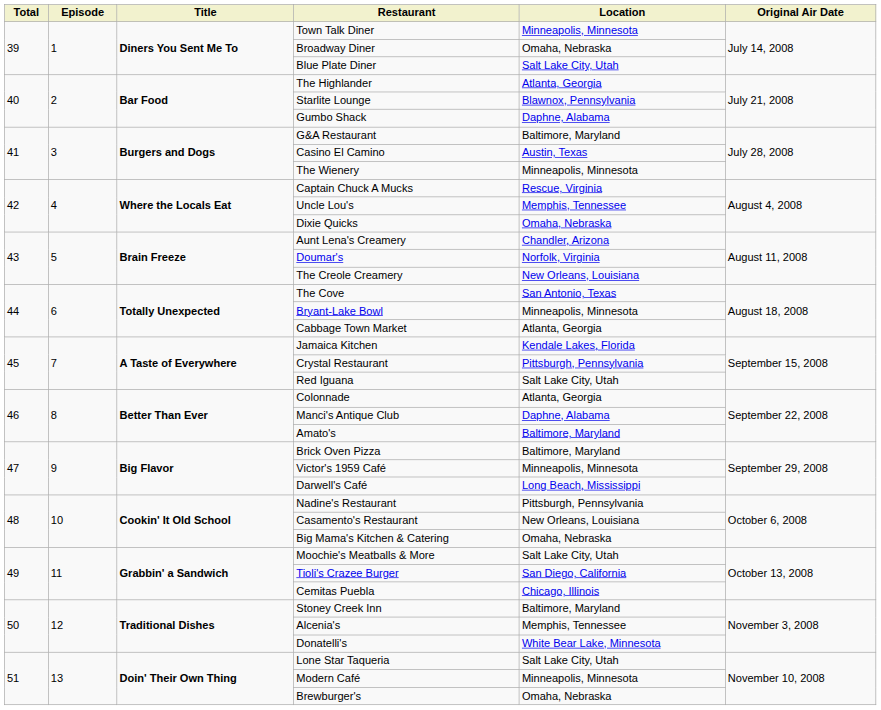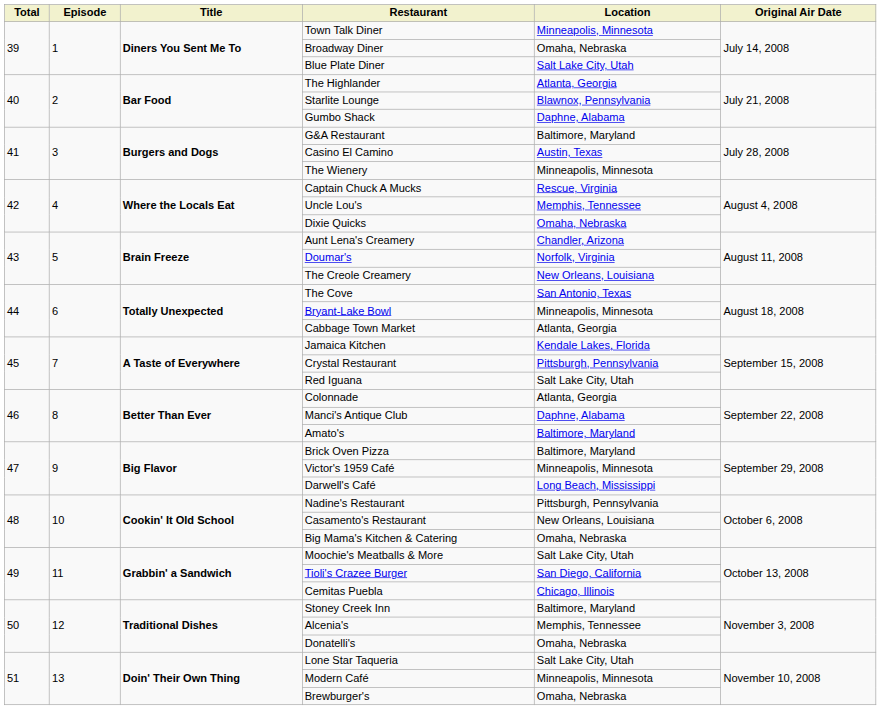Donatelli's | Location: White Bear Lake, Minnesota -> Omaha, Nebraska
